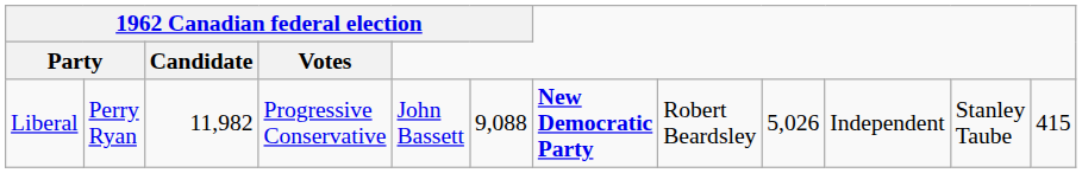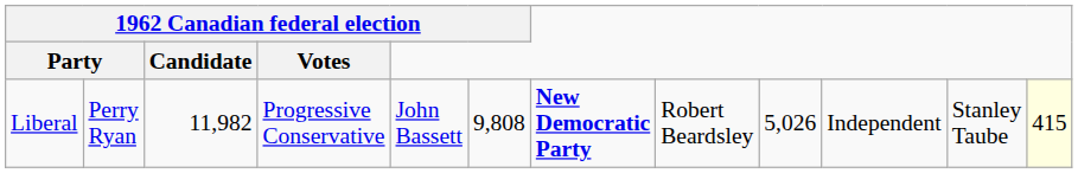Liberal | column 6: 9,088 -> 9,808
Liberal | column 12: no background -> lightyellow background
